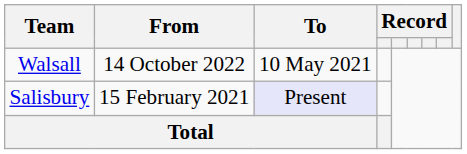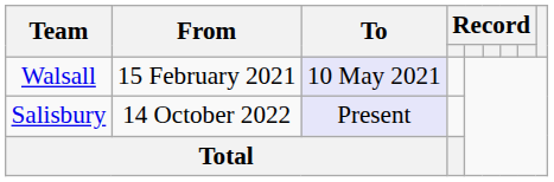Walsall | From: 14 October 2022 -> 15 February 2021
Walsall | To: no background -> lavender background
Salisbury | From: 15 February 2021 -> 14 October 2022
